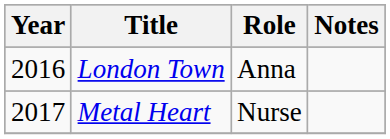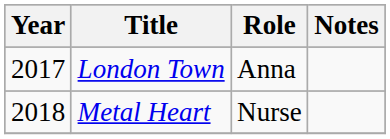London Town | Year: 2016 -> 2017
Metal Heart | Year: 2017 -> 2018
